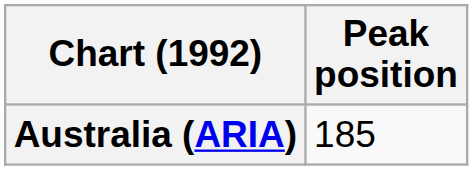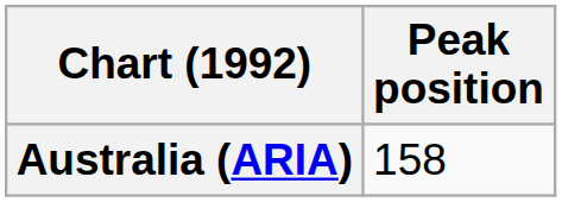Australia (ARIA) | Peak position: 185 -> 158
